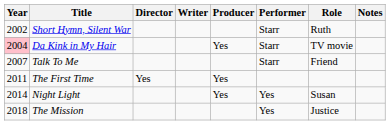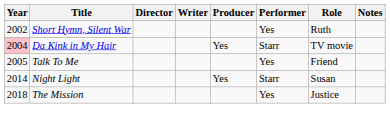Short Hymn, Silent War | Performer: Starr -> Yes
Talk To Me | Year: 2007 -> 2005
Talk To Me | Performer: Starr -> Yes
- row: 2011 | The First Time | Yes | Yes
Night Light | Performer: Yes -> Starr
